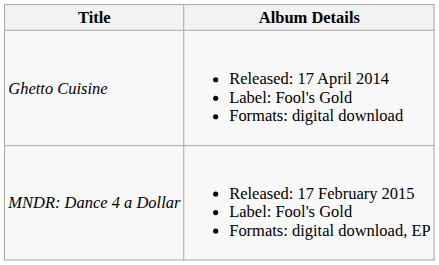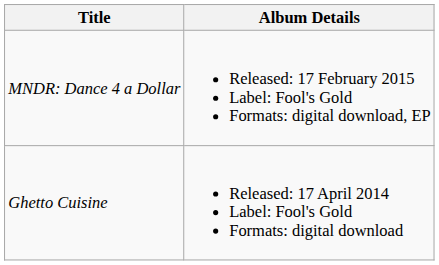rows swapped: Ghetto Cuisine <-> MNDR: Dance 4 a Dollar
